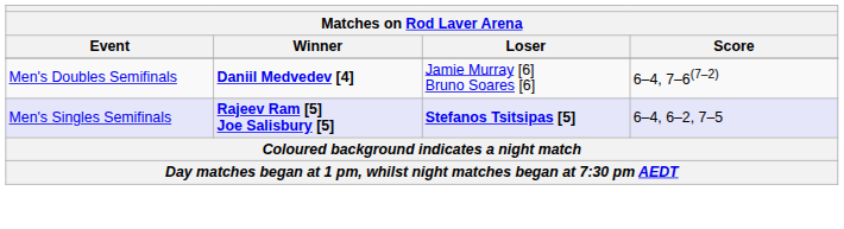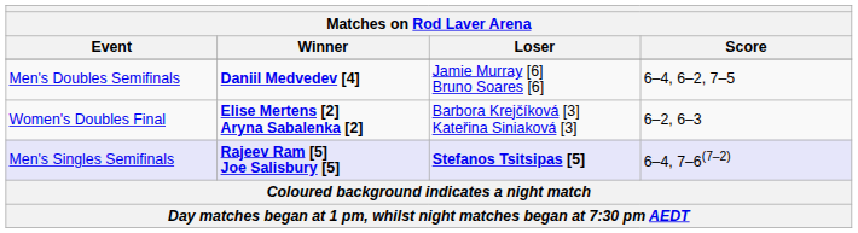Men's Doubles Semifinals | Score: 6–4, 7–6(7–2) -> 6–4, 6–2, 7–5
+ row: Women's Doubles Final | Elise Mertens [2] Aryna Sabalenka [2] | Barbora Krejčíková [3] Kateřina Siniaková [3] | 6–2, 6–3
Men's Singles Semifinals | Score: 6–4, 6–2, 7–5 -> 6–4, 7–6(7–2)
